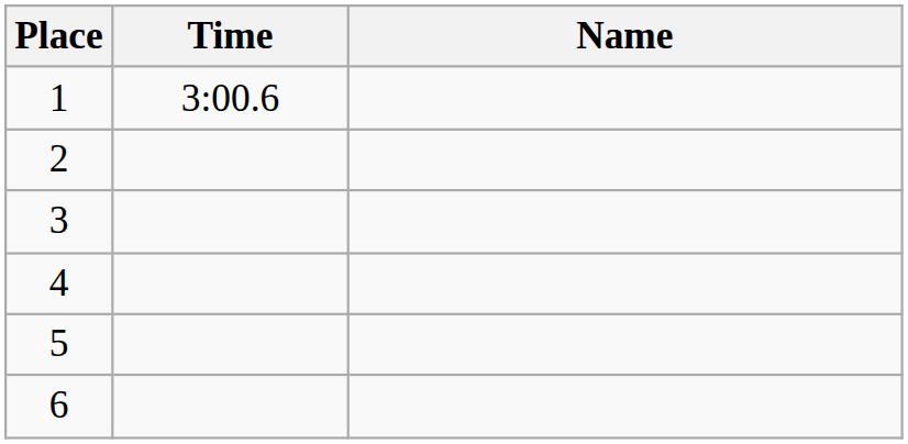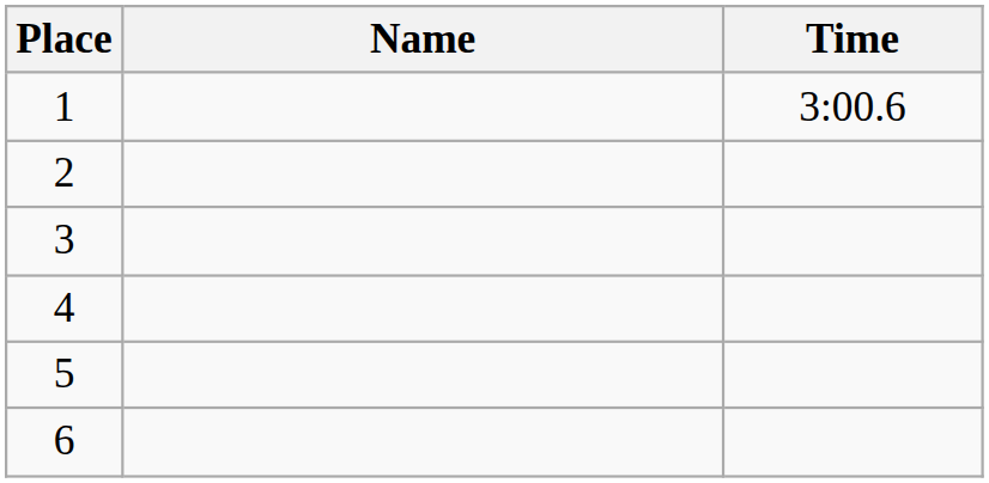columns swapped: Name <-> Time
